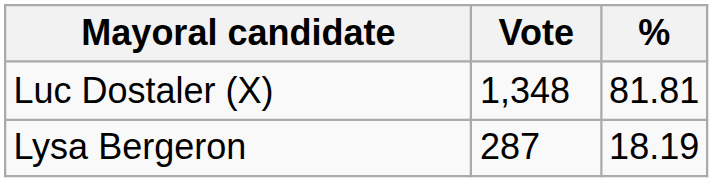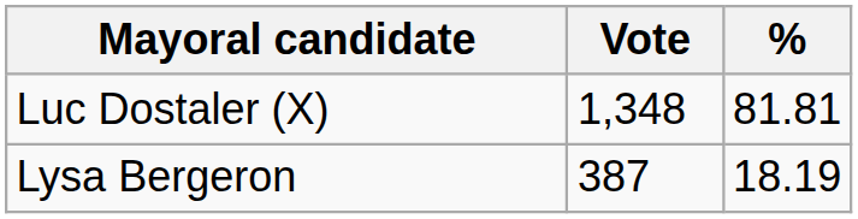Lysa Bergeron | Vote: 287 -> 387
